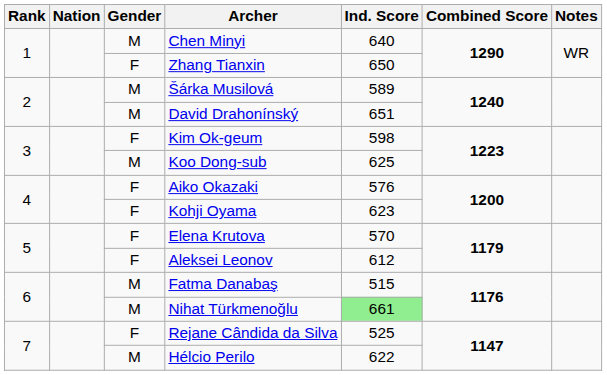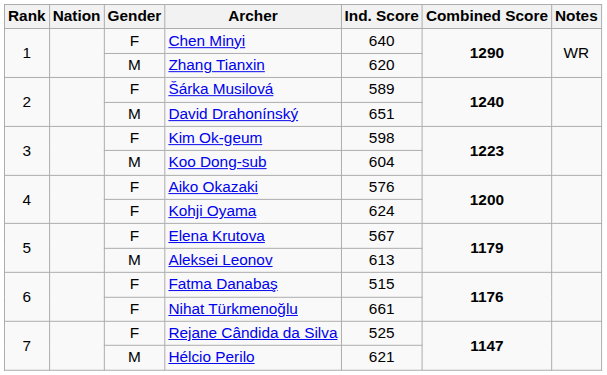Chen Minyi | Gender: M -> F
Zhang Tianxin | Gender: F -> M
Zhang Tianxin | Ind. Score: 650 -> 620
Šárka Musilová | Gender: M -> F
Koo Dong-sub | Ind. Score: 625 -> 604
Kohji Oyama | Ind. Score: 623 -> 624
Elena Krutova | Ind. Score: 570 -> 567
Aleksei Leonov | Gender: F -> M
Aleksei Leonov | Ind. Score: 612 -> 613
Fatma Danabaş | Gender: M -> F
Nihat Türkmenoğlu | Gender: M -> F
Nihat Türkmenoğlu | Ind. Score: lightgreen background -> no background
Hélcio Perilo | Ind. Score: 622 -> 621
